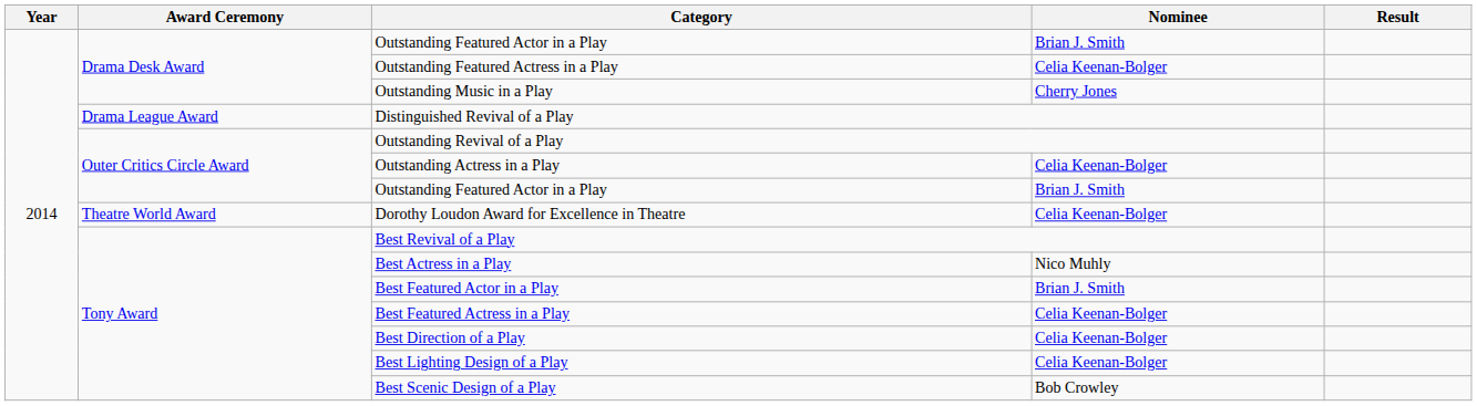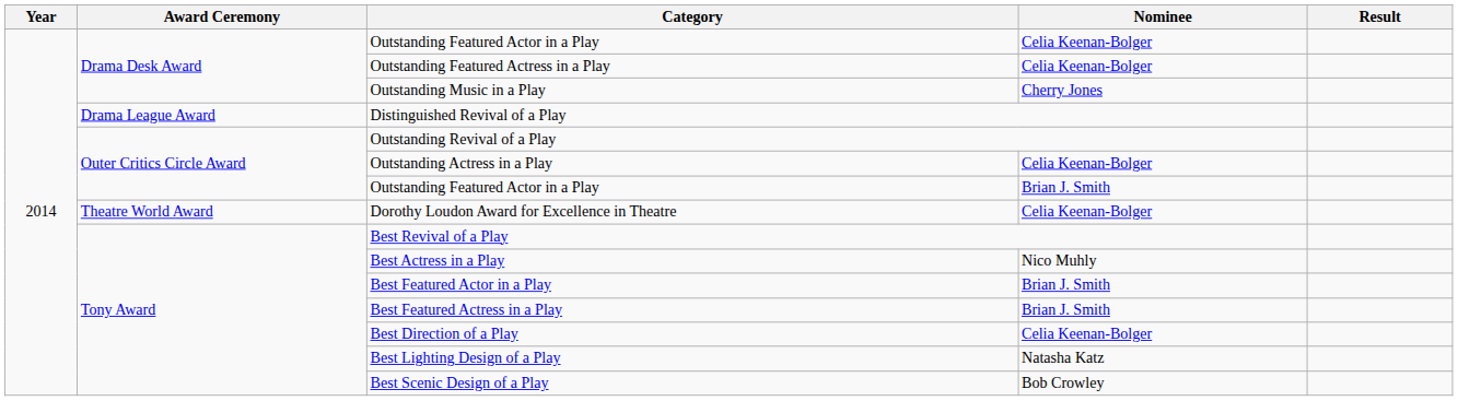Drama Desk Award / Outstanding Featured Actor in a Play | Nominee: Brian J. Smith -> Celia Keenan-Bolger
Best Featured Actress in a Play | Nominee: Celia Keenan-Bolger -> Brian J. Smith
Best Lighting Design of a Play | Nominee: Celia Keenan-Bolger -> Natasha Katz
